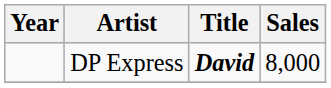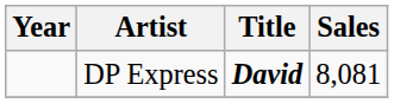DP Express | Sales: 8,000 -> 8,081
